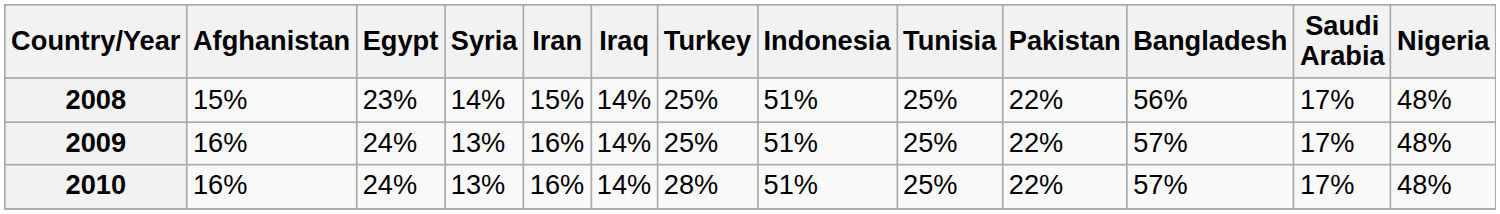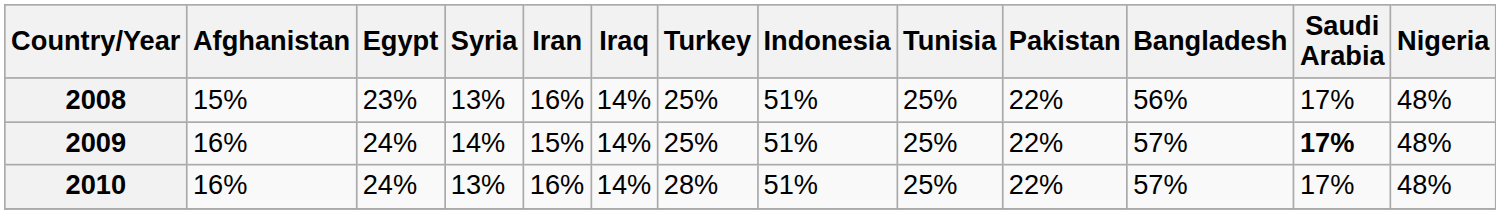2008 | Syria: 14% -> 13%
2008 | Iran: 15% -> 16%
2009 | Syria: 13% -> 14%
2009 | Iran: 16% -> 15%
2009 | Saudi Arabia: normal -> bold
